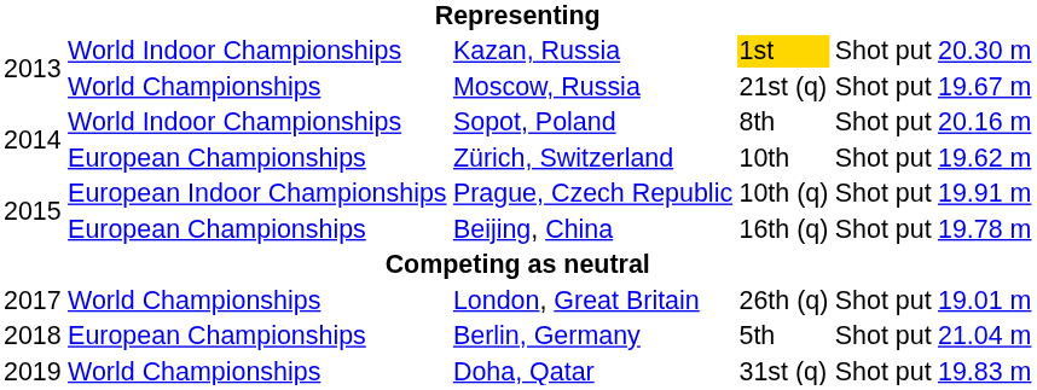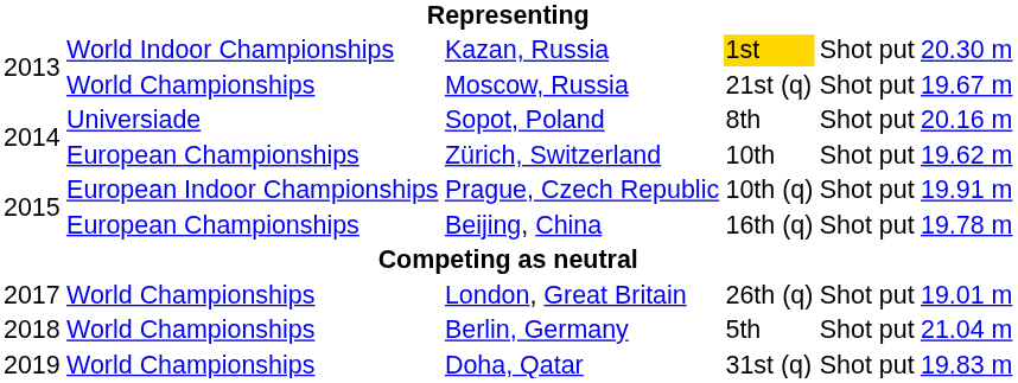Sopot, Poland | column 2: World Indoor Championships -> Universiade
Berlin, Germany | column 2: European Championships -> World Championships
